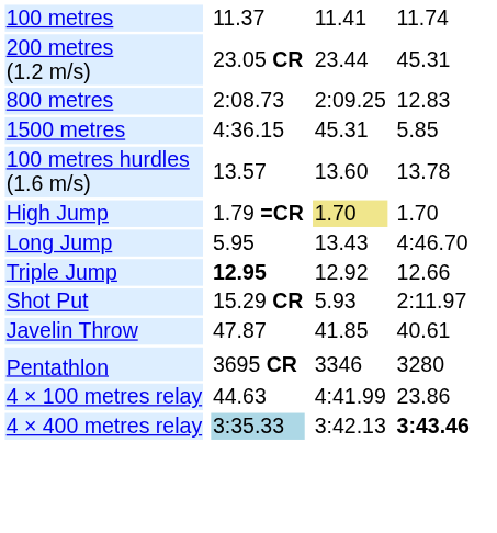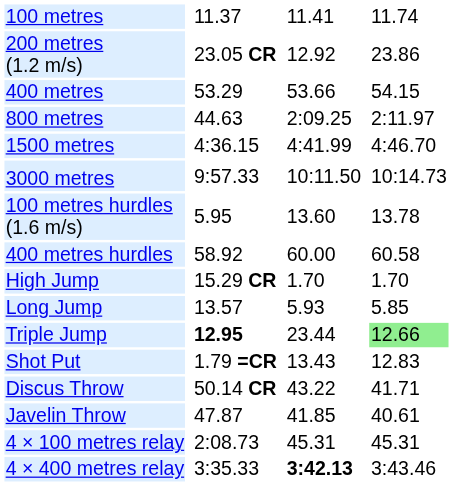200 metres (1.2 m/s) | column 5: 23.44 -> 12.92
200 metres (1.2 m/s) | column 7: 45.31 -> 23.86
+ row: 400 metres | 53.29 | 53.66 | 54.15
800 metres | column 3: 2:08.73 -> 44.63
800 metres | column 7: 12.83 -> 2:11.97
1500 metres | column 5: 45.31 -> 4:41.99
1500 metres | column 7: 5.85 -> 4:46.70
+ row: 3000 metres | 9:57.33 | 10:11.50 | 10:14.73
100 metres hurdles (1.6 m/s) | column 3: 13.57 -> 5.95
+ row: 400 metres hurdles | 58.92 | 60.00 | 60.58
High Jump | column 3: 1.79 =CR -> 15.29 CR
High Jump | column 5: khaki background -> no background
Long Jump | column 3: 5.95 -> 13.57
Long Jump | column 5: 13.43 -> 5.93
Long Jump | column 7: 4:46.70 -> 5.85
Triple Jump | column 5: 12.92 -> 23.44
Triple Jump | column 7: no background -> lightgreen background
Shot Put | column 3: 15.29 CR -> 1.79 =CR
Shot Put | column 5: 5.93 -> 13.43
Shot Put | column 7: 2:11.97 -> 12.83
+ row: Discus Throw | 50.14 CR | 43.22 | 41.71
- row: Pentathlon | 3695 CR | 3346 | 3280
4 × 100 metres relay | column 3: 44.63 -> 2:08.73
4 × 100 metres relay | column 5: 4:41.99 -> 45.31
4 × 100 metres relay | column 7: 23.86 -> 45.31
4 × 400 metres relay | column 3: lightblue background -> no background
4 × 400 metres relay | column 5: normal -> bold
4 × 400 metres relay | column 7: bold -> normal
